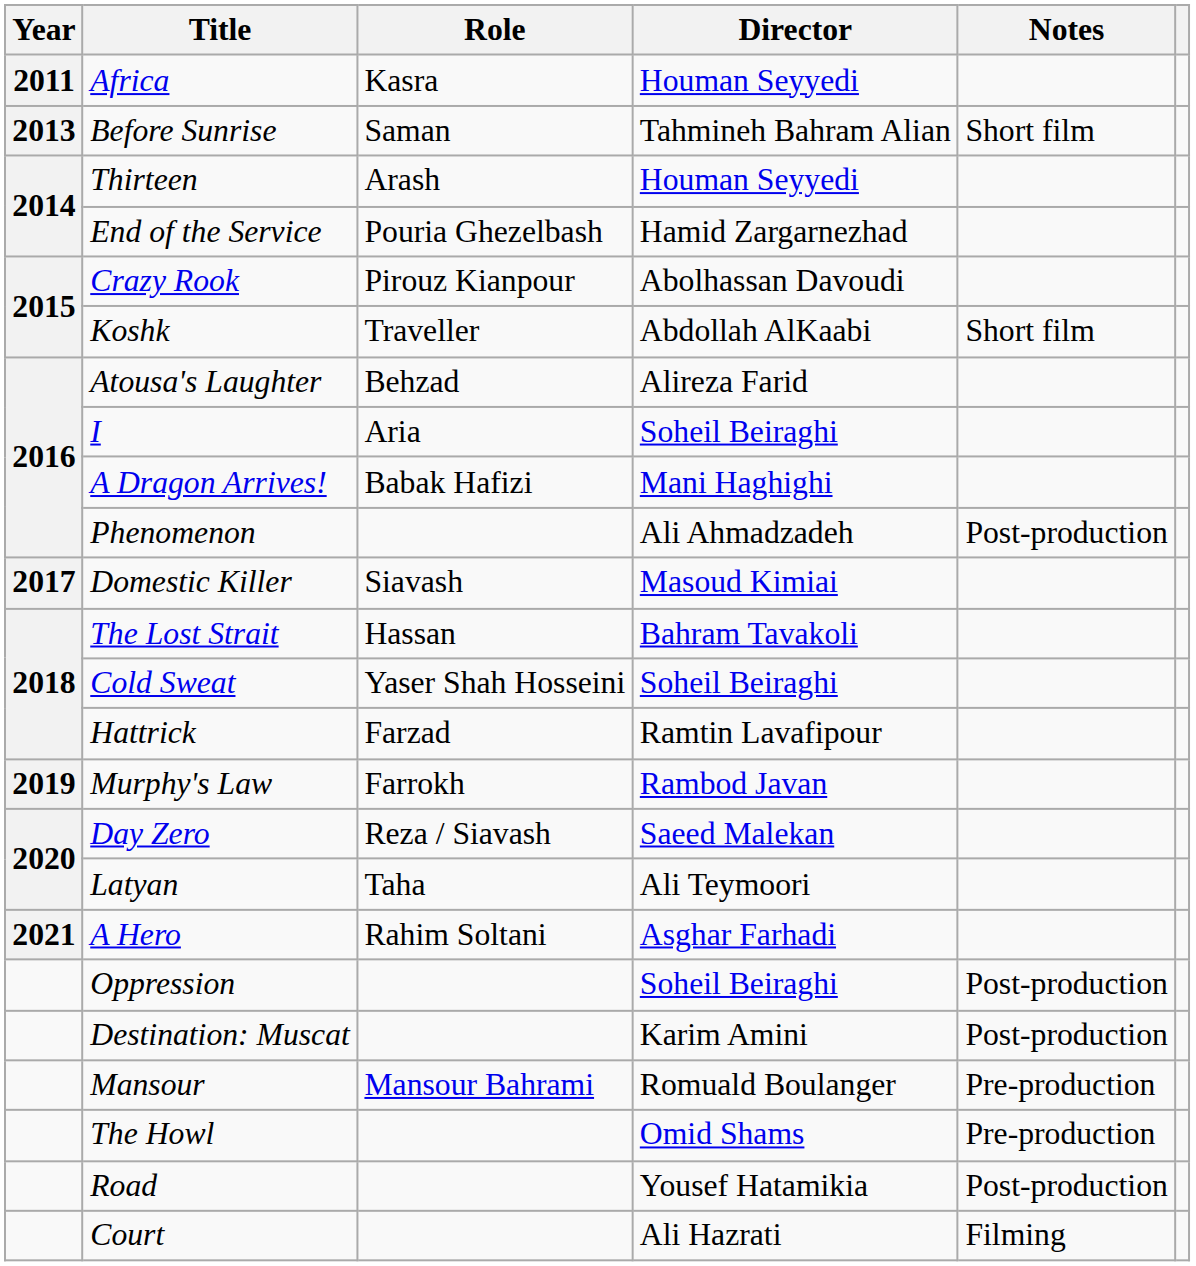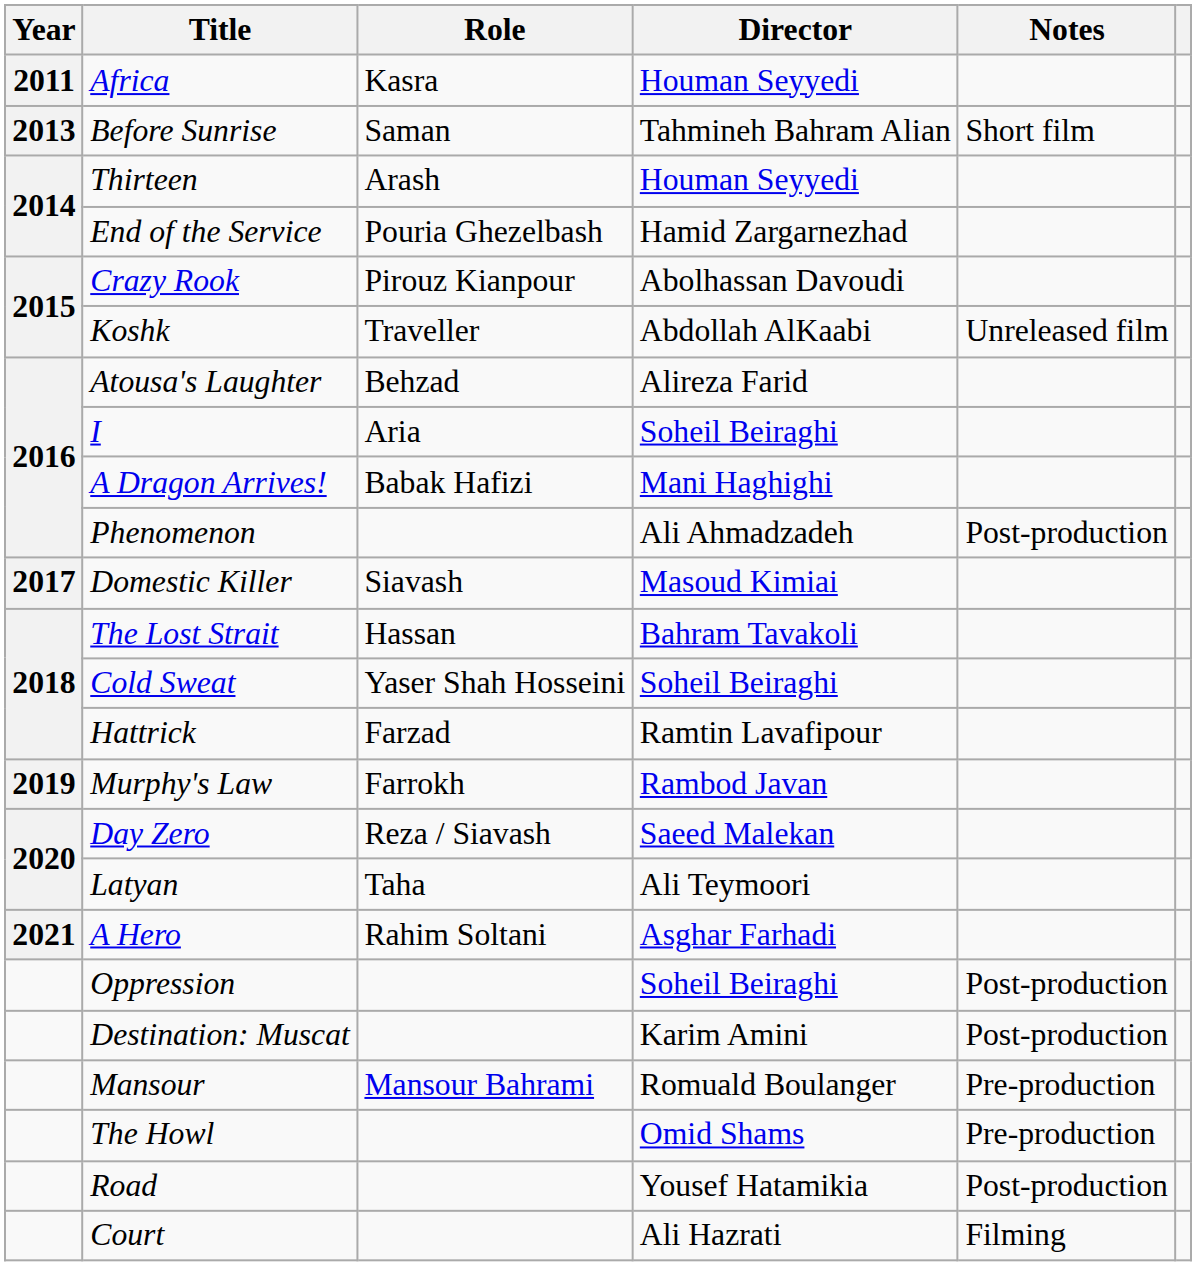Koshk | Notes: Short film -> Unreleased film
